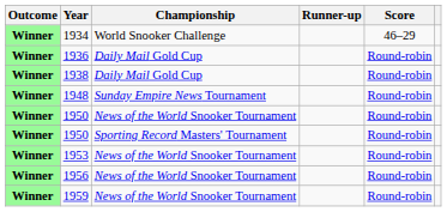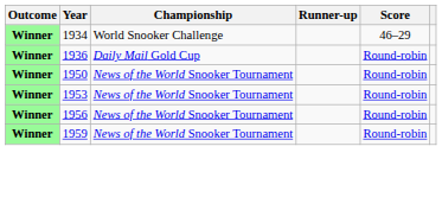- row: Winner | 1938 | Daily Mail Gold Cup | Round-robin
- row: Winner | 1948 | Sunday Empire News Tournament | Round-robin
- row: Winner | 1950 | Sporting Record Masters' Tournament | Round-robin
